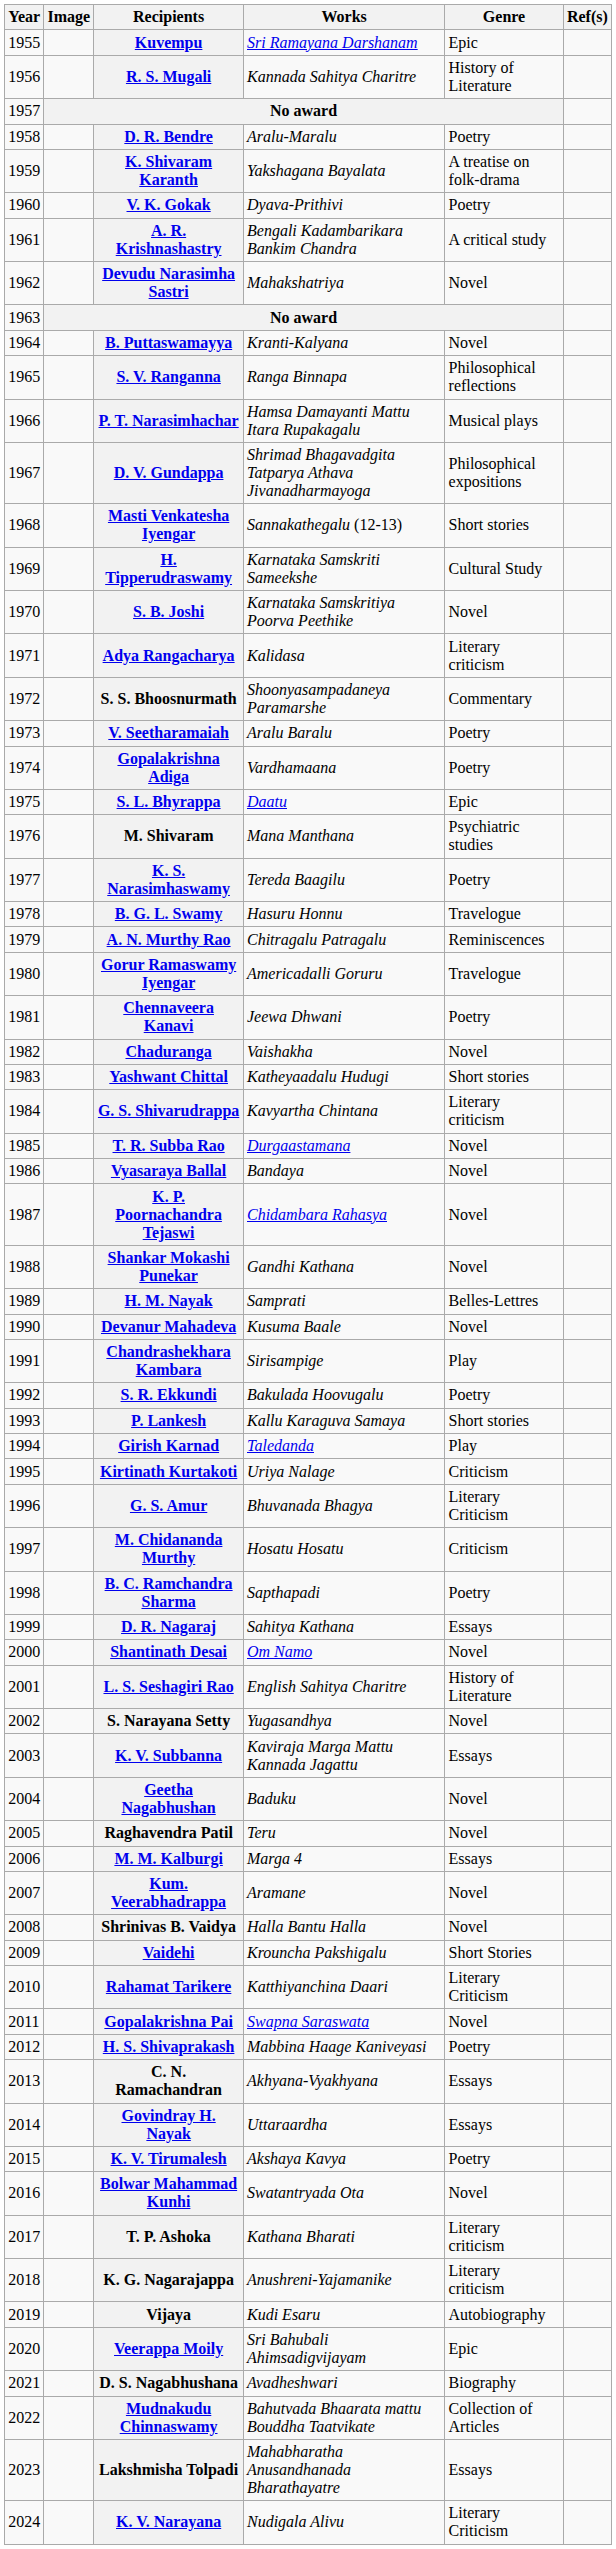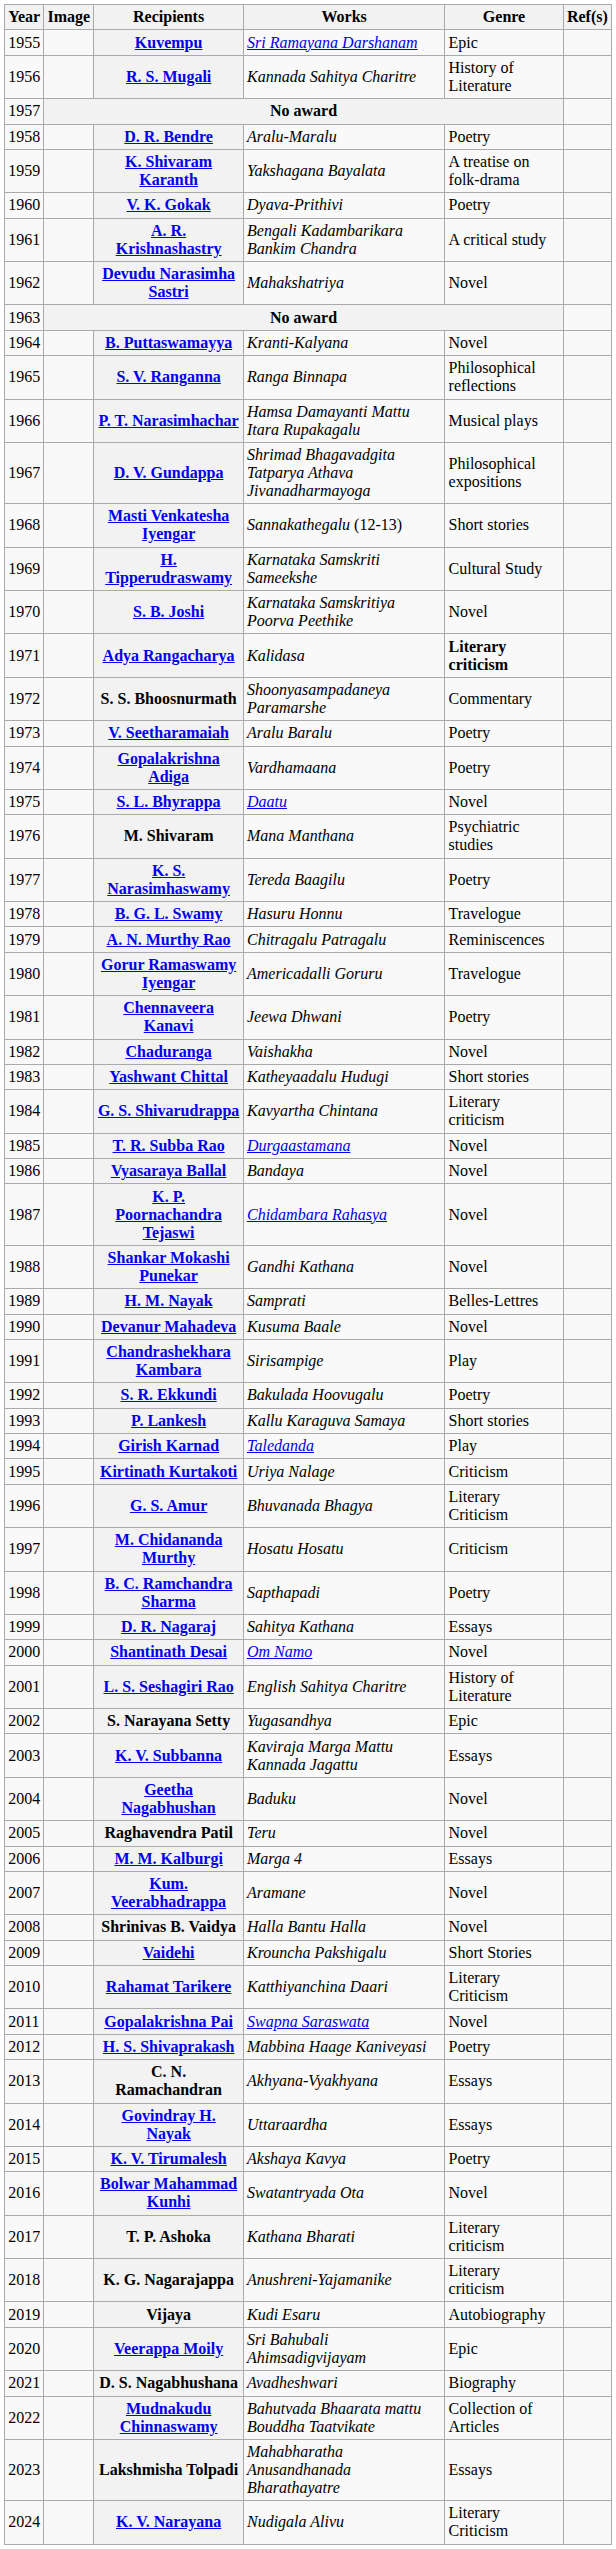Adya Rangacharya | Genre: normal -> bold
S. L. Bhyrappa | Genre: Epic -> Novel
S. Narayana Setty | Genre: Novel -> Epic
